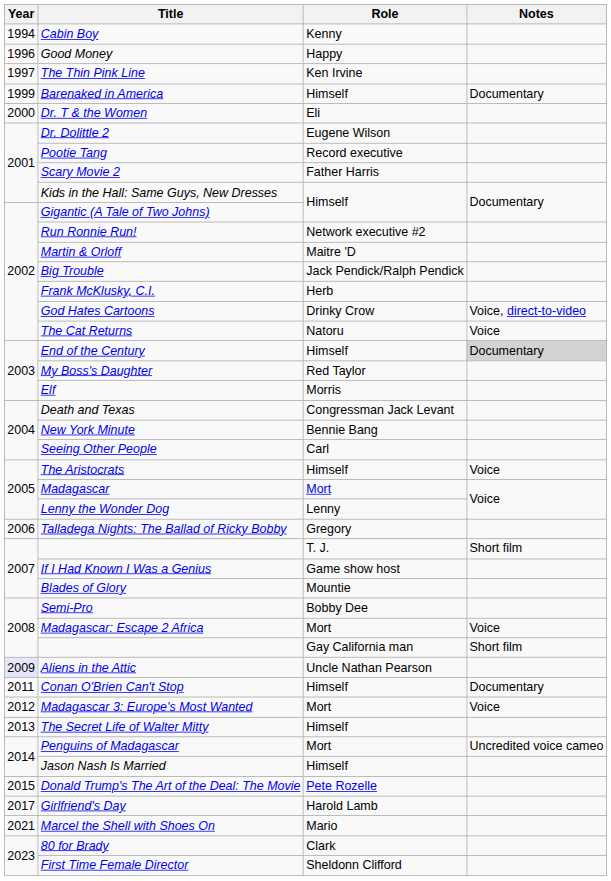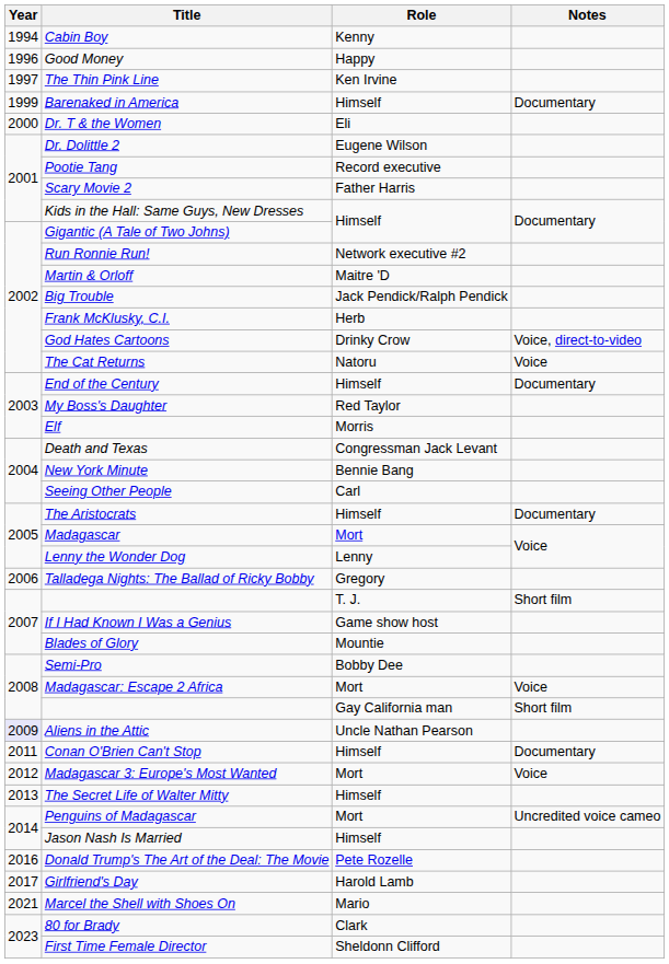End of the Century | Notes: lightgrey background -> no background
The Aristocrats | Notes: Voice -> Documentary
Donald Trump's The Art of the Deal: The Movie | Year: 2015 -> 2016
